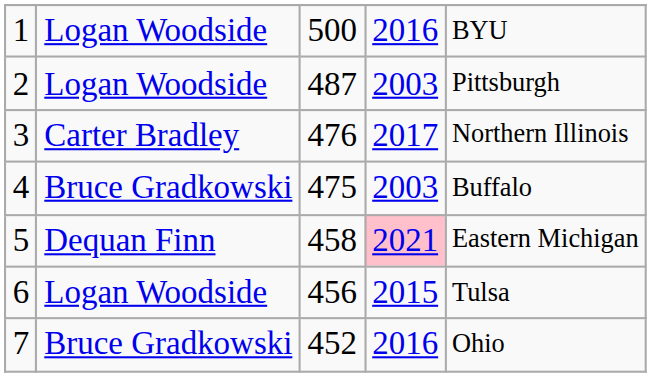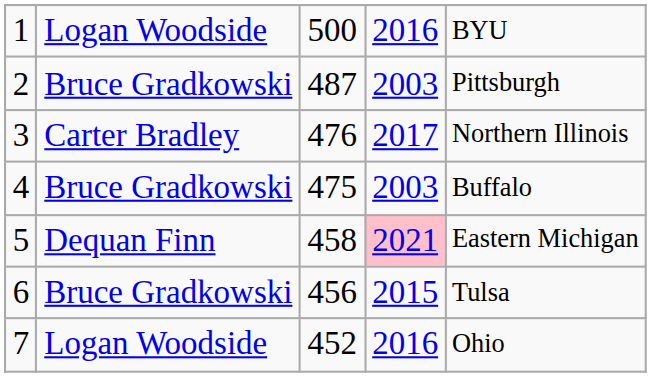2 | column 2: Logan Woodside -> Bruce Gradkowski
6 | column 2: Logan Woodside -> Bruce Gradkowski
7 | column 2: Bruce Gradkowski -> Logan Woodside
